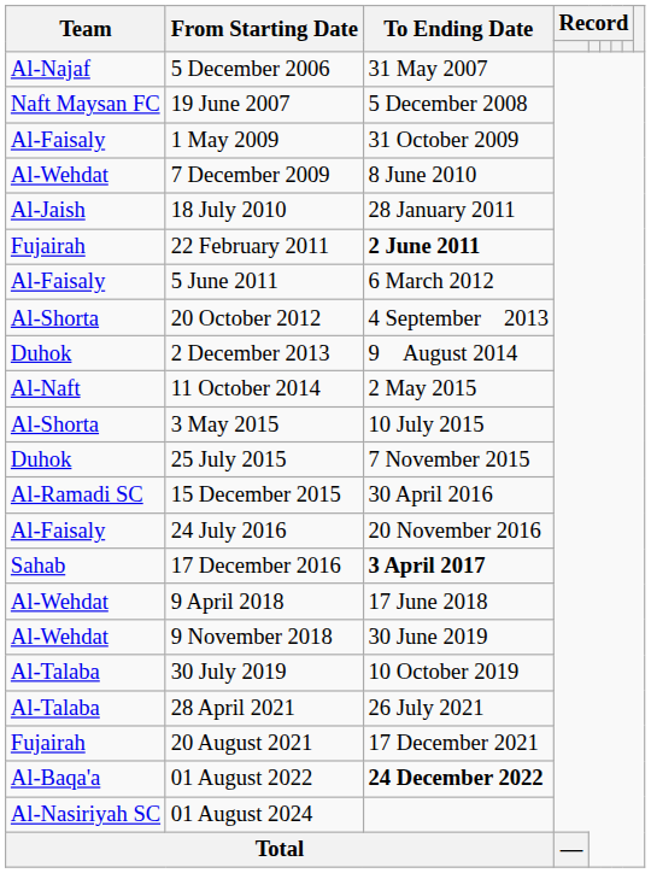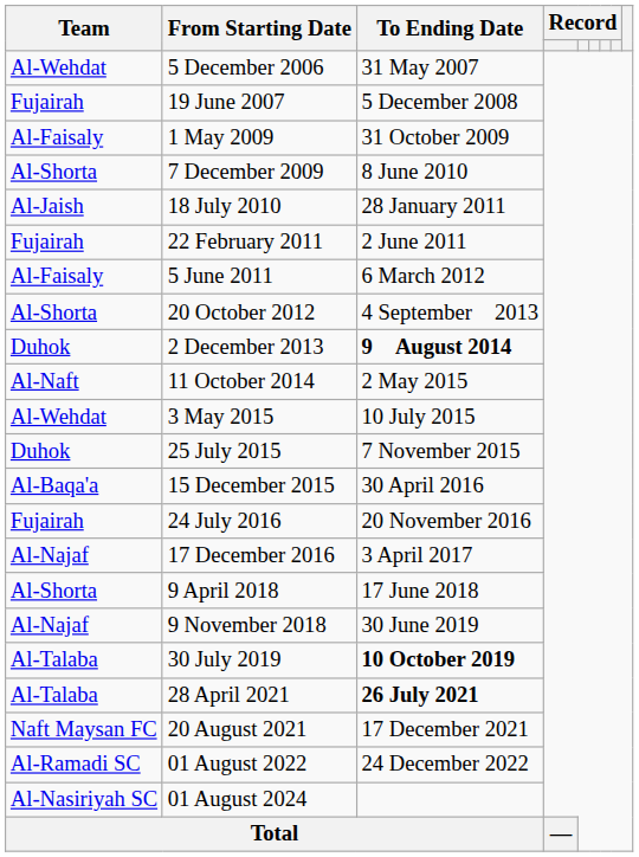5 December 2006 | Team: Al-Najaf -> Al-Wehdat
19 June 2007 | Team: Naft Maysan FC -> Fujairah
7 December 2009 | Team: Al-Wehdat -> Al-Shorta
22 February 2011 | To Ending Date: bold -> normal
2 December 2013 | To Ending Date: normal -> bold
3 May 2015 | Team: Al-Shorta -> Al-Wehdat
15 December 2015 | Team: Al-Ramadi SC -> Al-Baqa'a
24 July 2016 | Team: Al-Faisaly -> Fujairah
17 December 2016 | Team: Sahab -> Al-Najaf
17 December 2016 | To Ending Date: bold -> normal
9 April 2018 | Team: Al-Wehdat -> Al-Shorta
9 November 2018 | Team: Al-Wehdat -> Al-Najaf
30 July 2019 | To Ending Date: normal -> bold
28 April 2021 | To Ending Date: normal -> bold
20 August 2021 | Team: Fujairah -> Naft Maysan FC
01 August 2022 | Team: Al-Baqa'a -> Al-Ramadi SC
01 August 2022 | To Ending Date: bold -> normal
